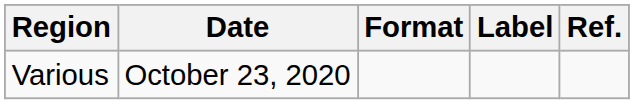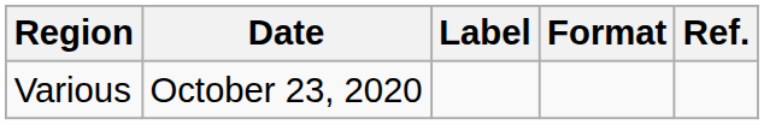columns swapped: Format <-> Label
